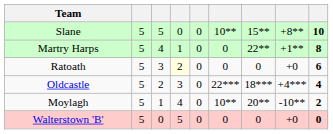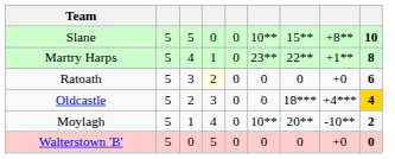Martry Harps | column 6: 0 -> 23**
Oldcastle | column 6: 22*** -> 0
Oldcastle | column 9: no background -> gold background
